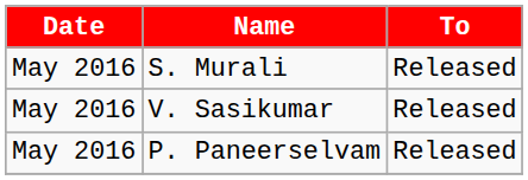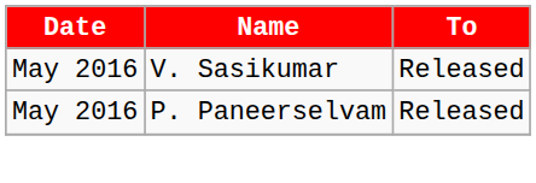- row: May 2016 | S. Murali | Released
